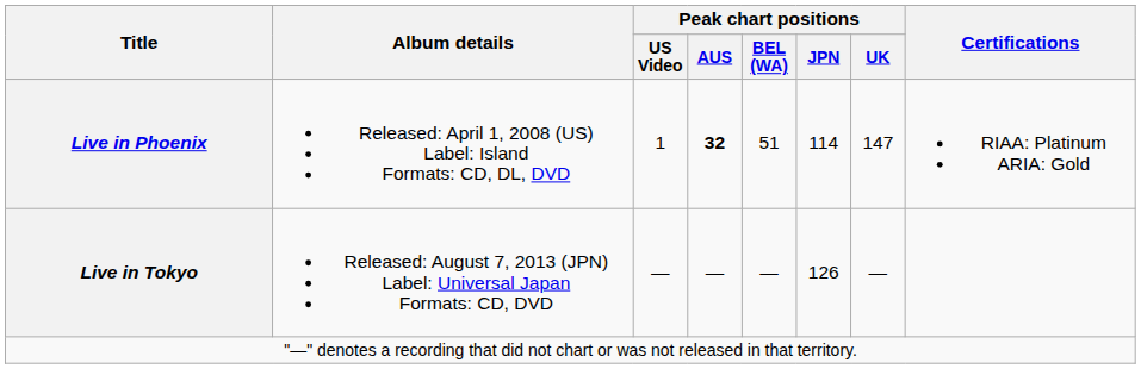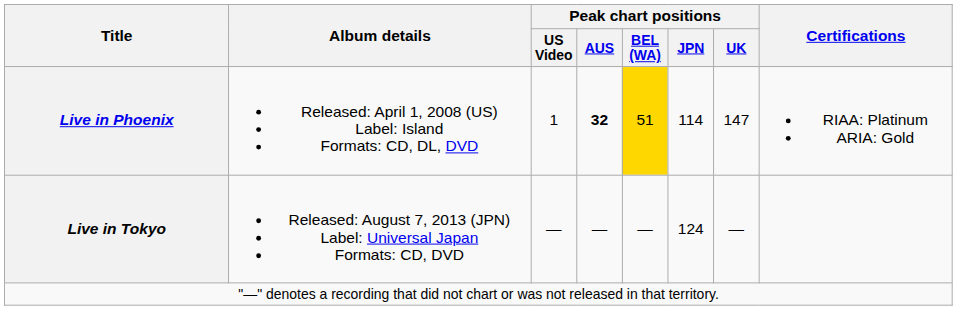Live in Phoenix | Peak chart positions / BEL (WA): no background -> gold background
Live in Tokyo | Peak chart positions / JPN: 126 -> 124
